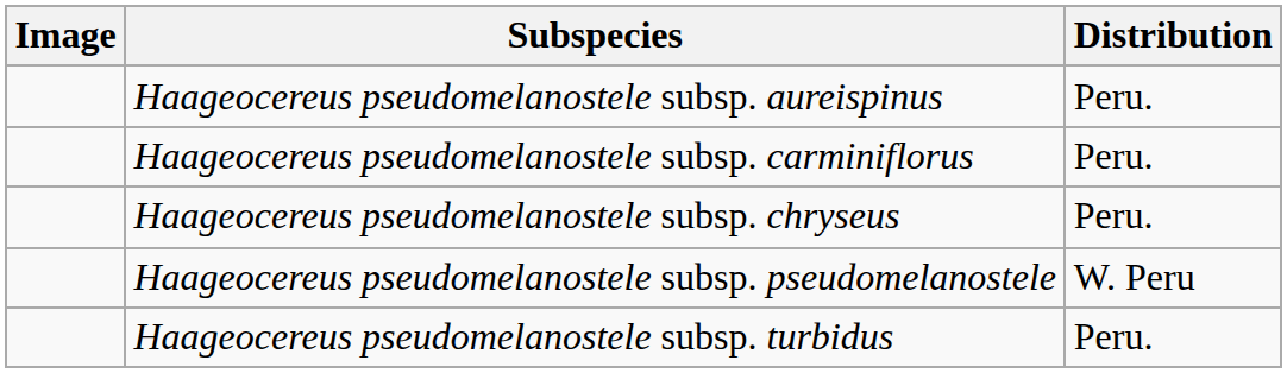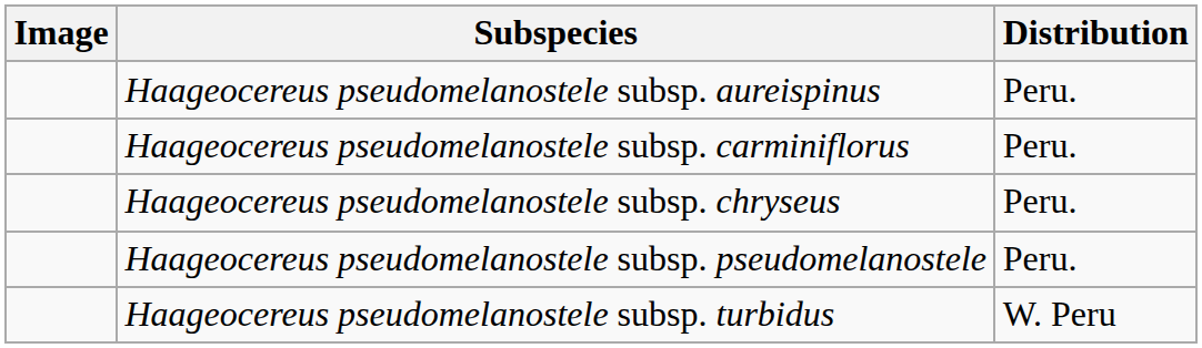Haageocereus pseudomelanostele subsp. pseudomelanostele | Distribution: W. Peru -> Peru.
Haageocereus pseudomelanostele subsp. turbidus | Distribution: Peru. -> W. Peru
